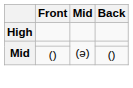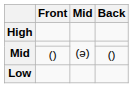+ row: Low
